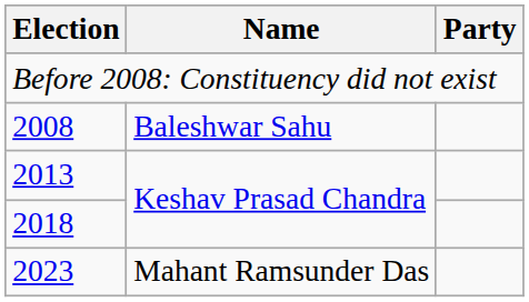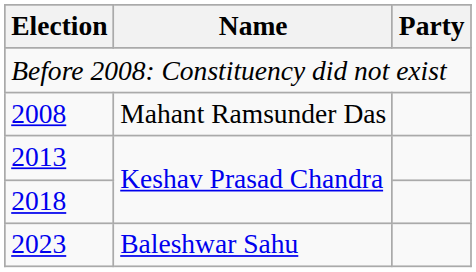2008 | Name: Baleshwar Sahu -> Mahant Ramsunder Das
2023 | Name: Mahant Ramsunder Das -> Baleshwar Sahu
